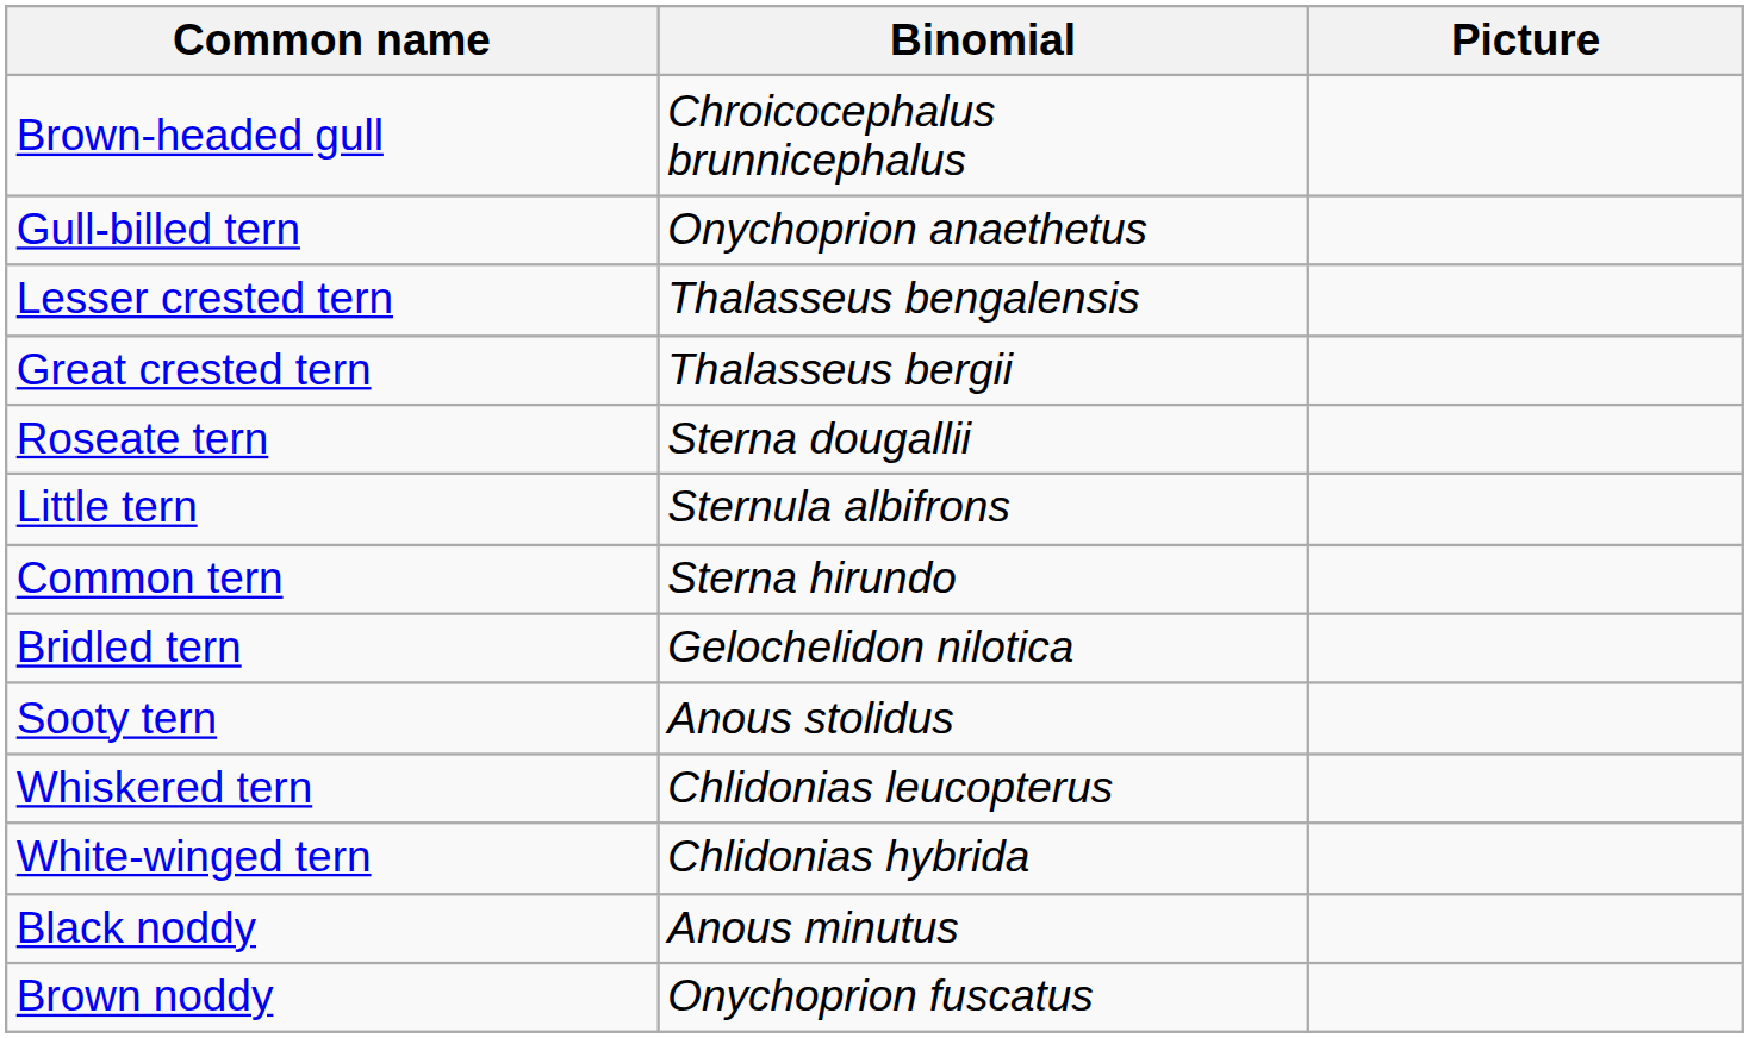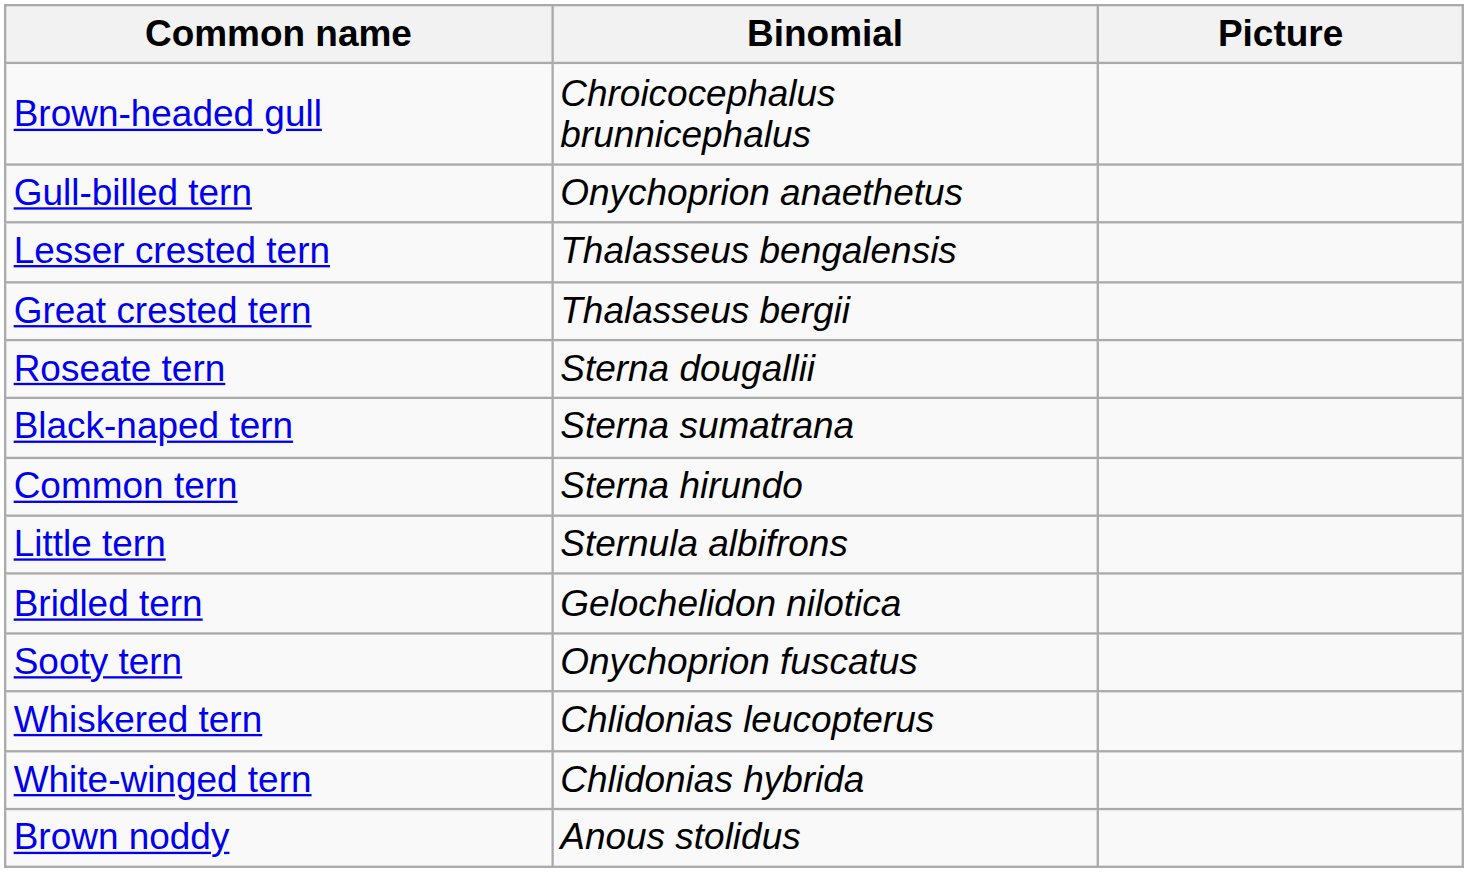+ row: Black-naped tern | Sterna sumatrana
rows swapped: Common tern <-> Little tern
Sooty tern | Binomial: Anous stolidus -> Onychoprion fuscatus
- row: Black noddy | Anous minutus
Brown noddy | Binomial: Onychoprion fuscatus -> Anous stolidus
